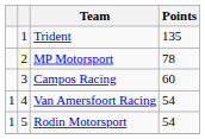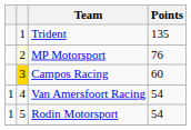MP Motorsport | Points: 78 -> 76
Campos Racing | column 2: no background -> gold background
